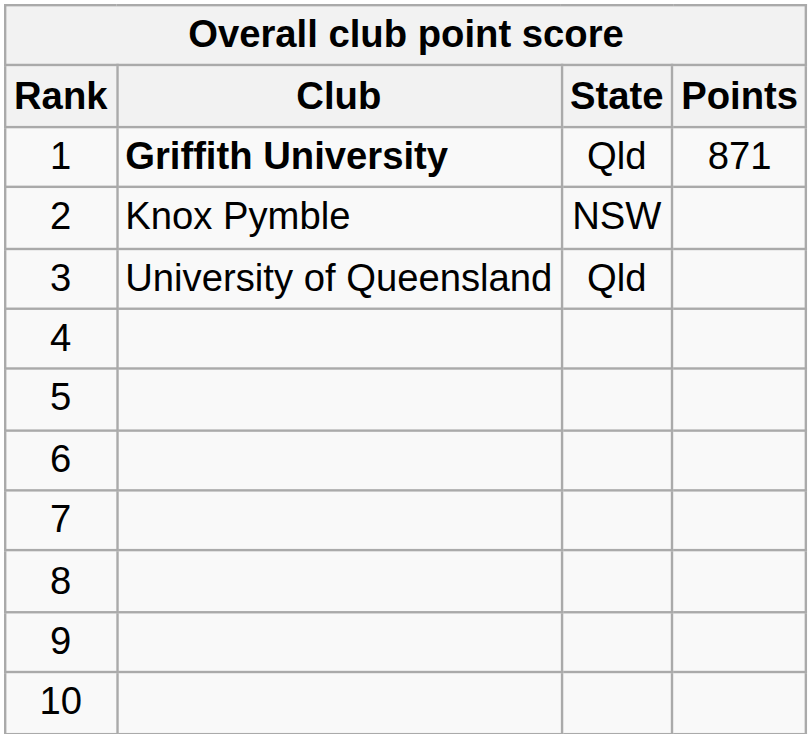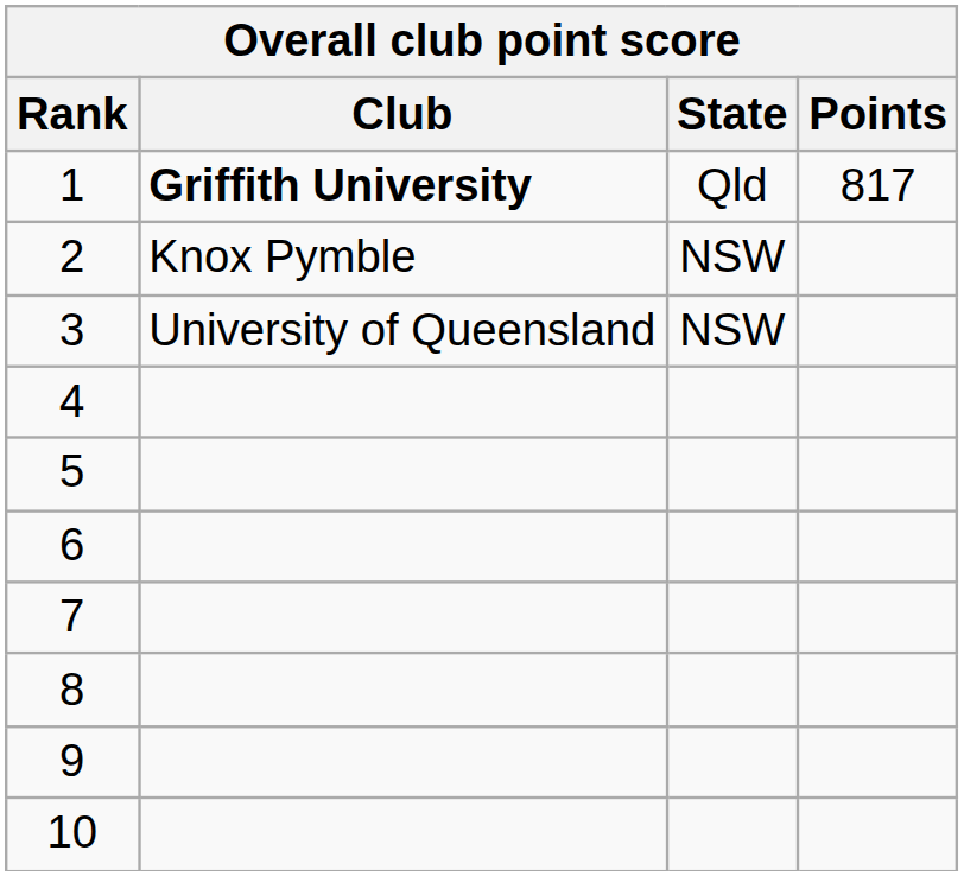1 | Points: 871 -> 817
3 | State: Qld -> NSW
